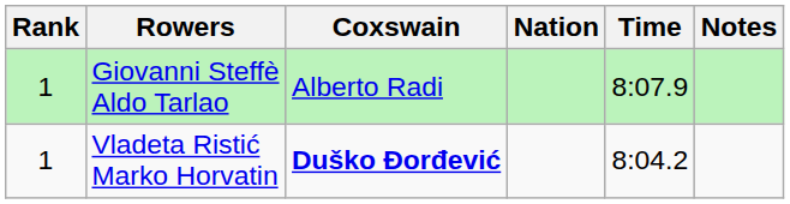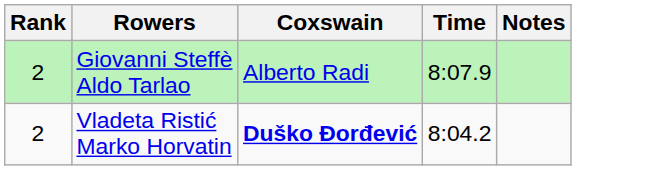- column: Nation
Giovanni Steffè Aldo Tarlao | Rank: 1 -> 2
Vladeta Ristić Marko Horvatin | Rank: 1 -> 2
